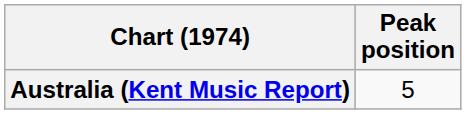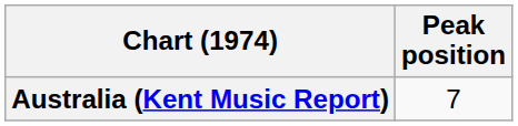Australia (Kent Music Report) | Peak position: 5 -> 7
